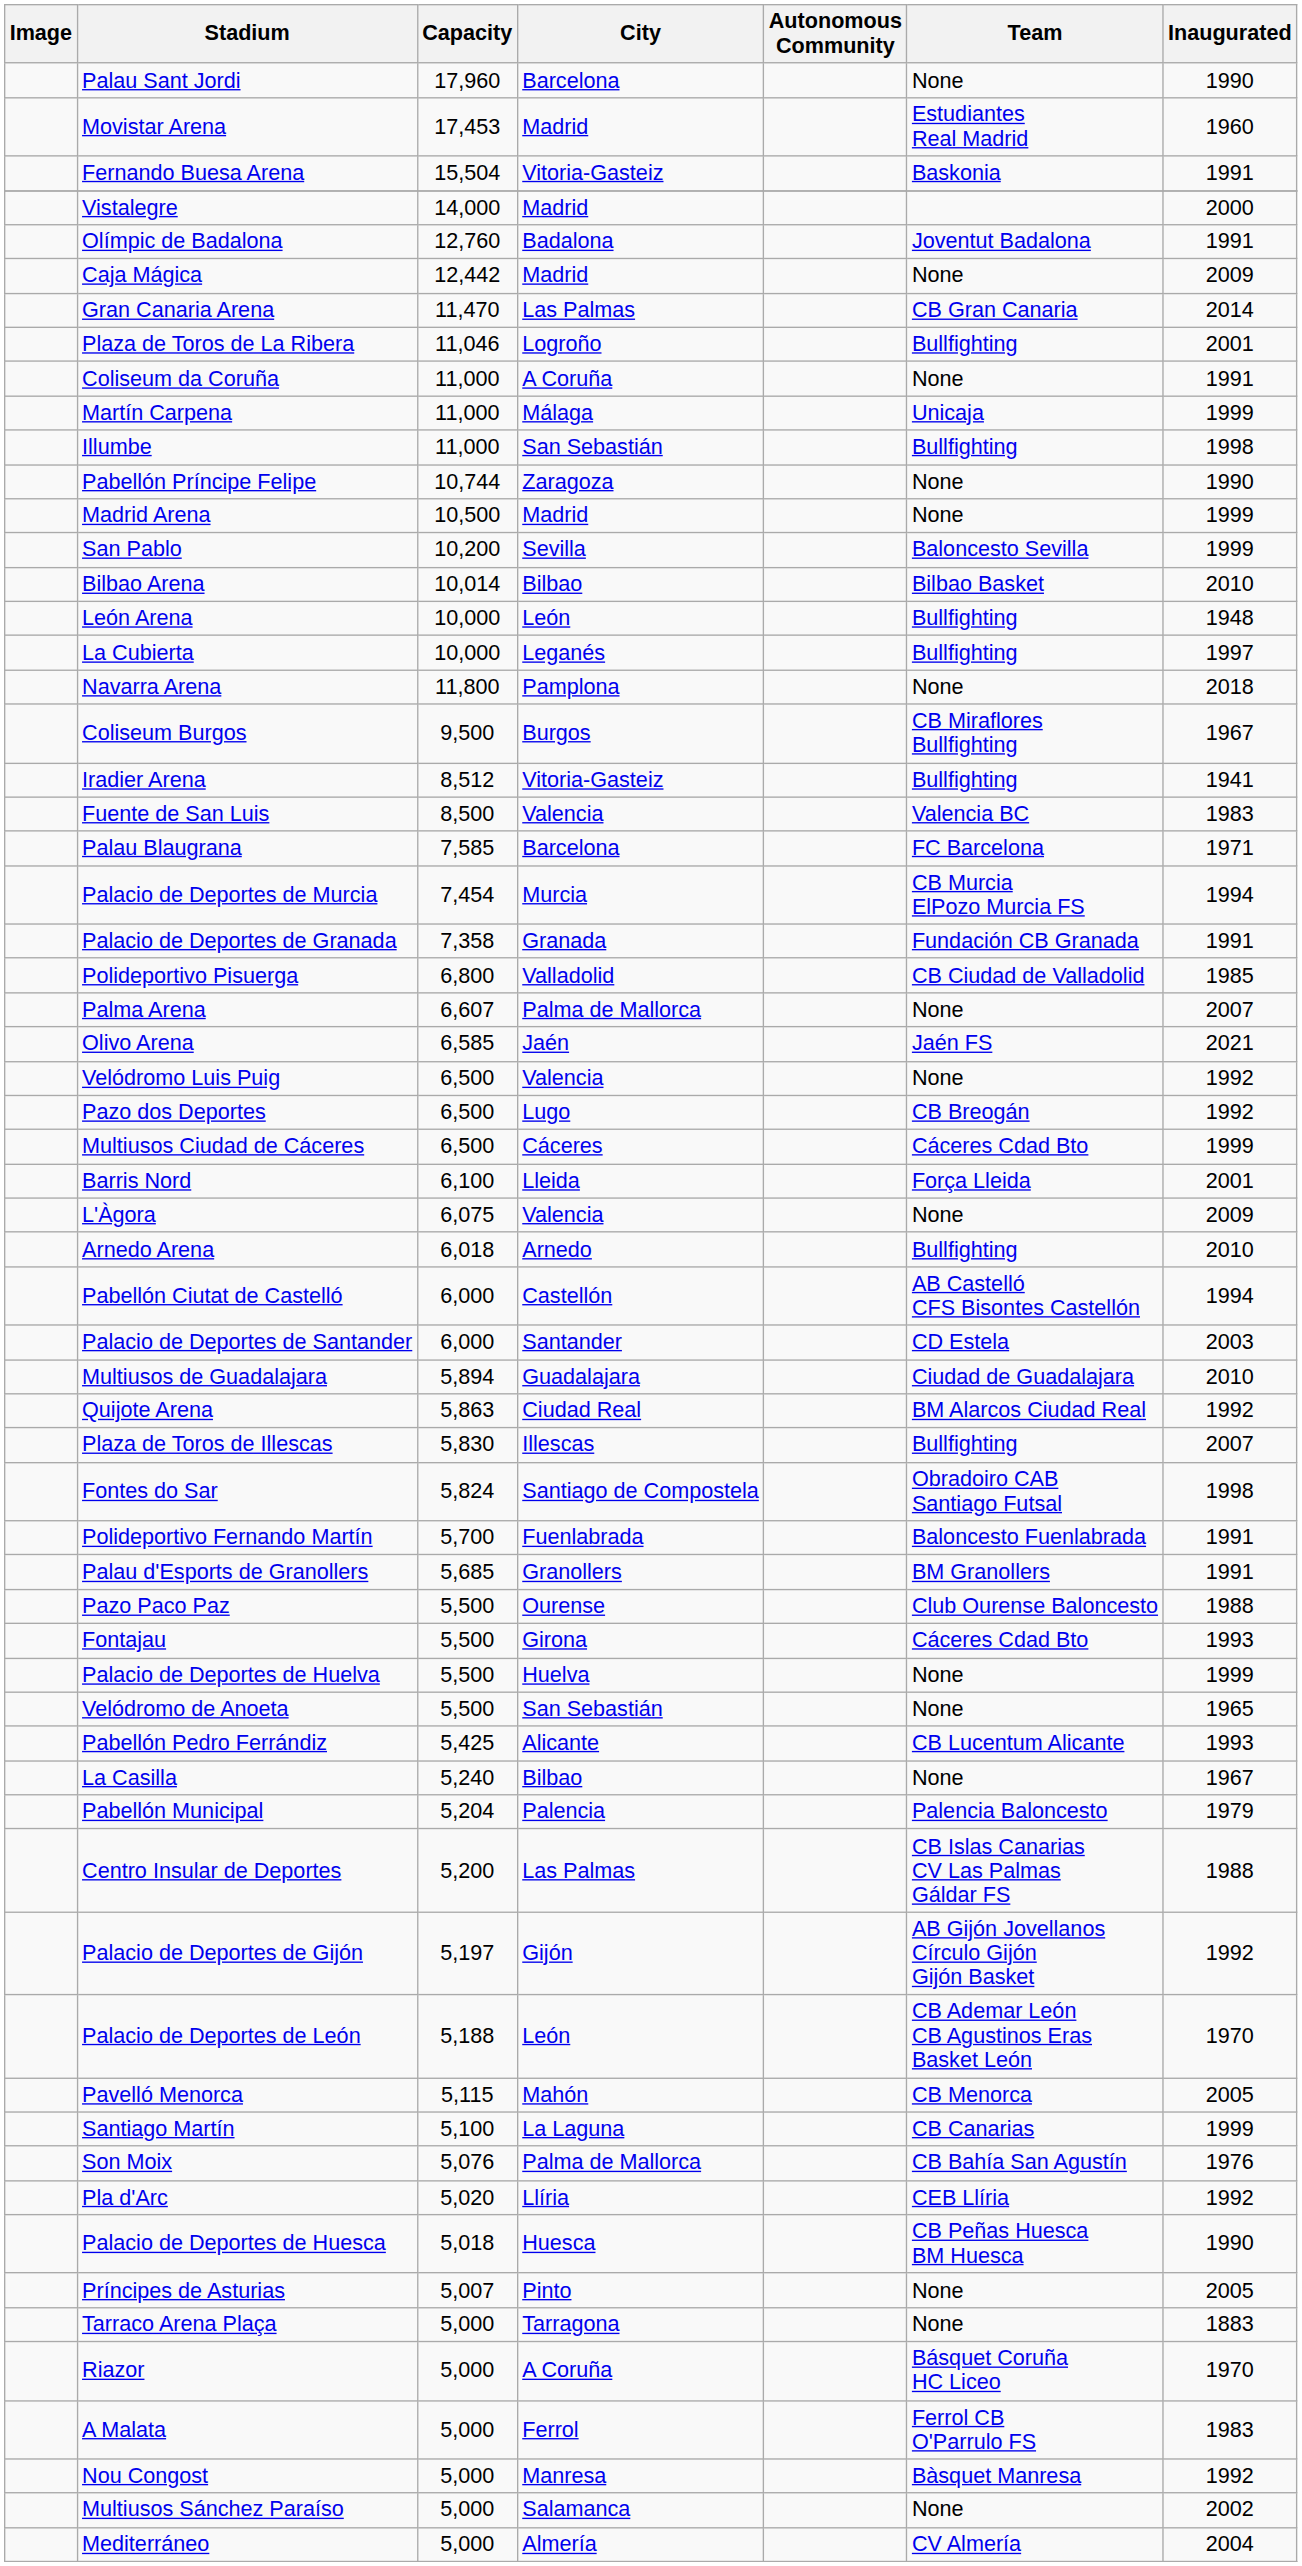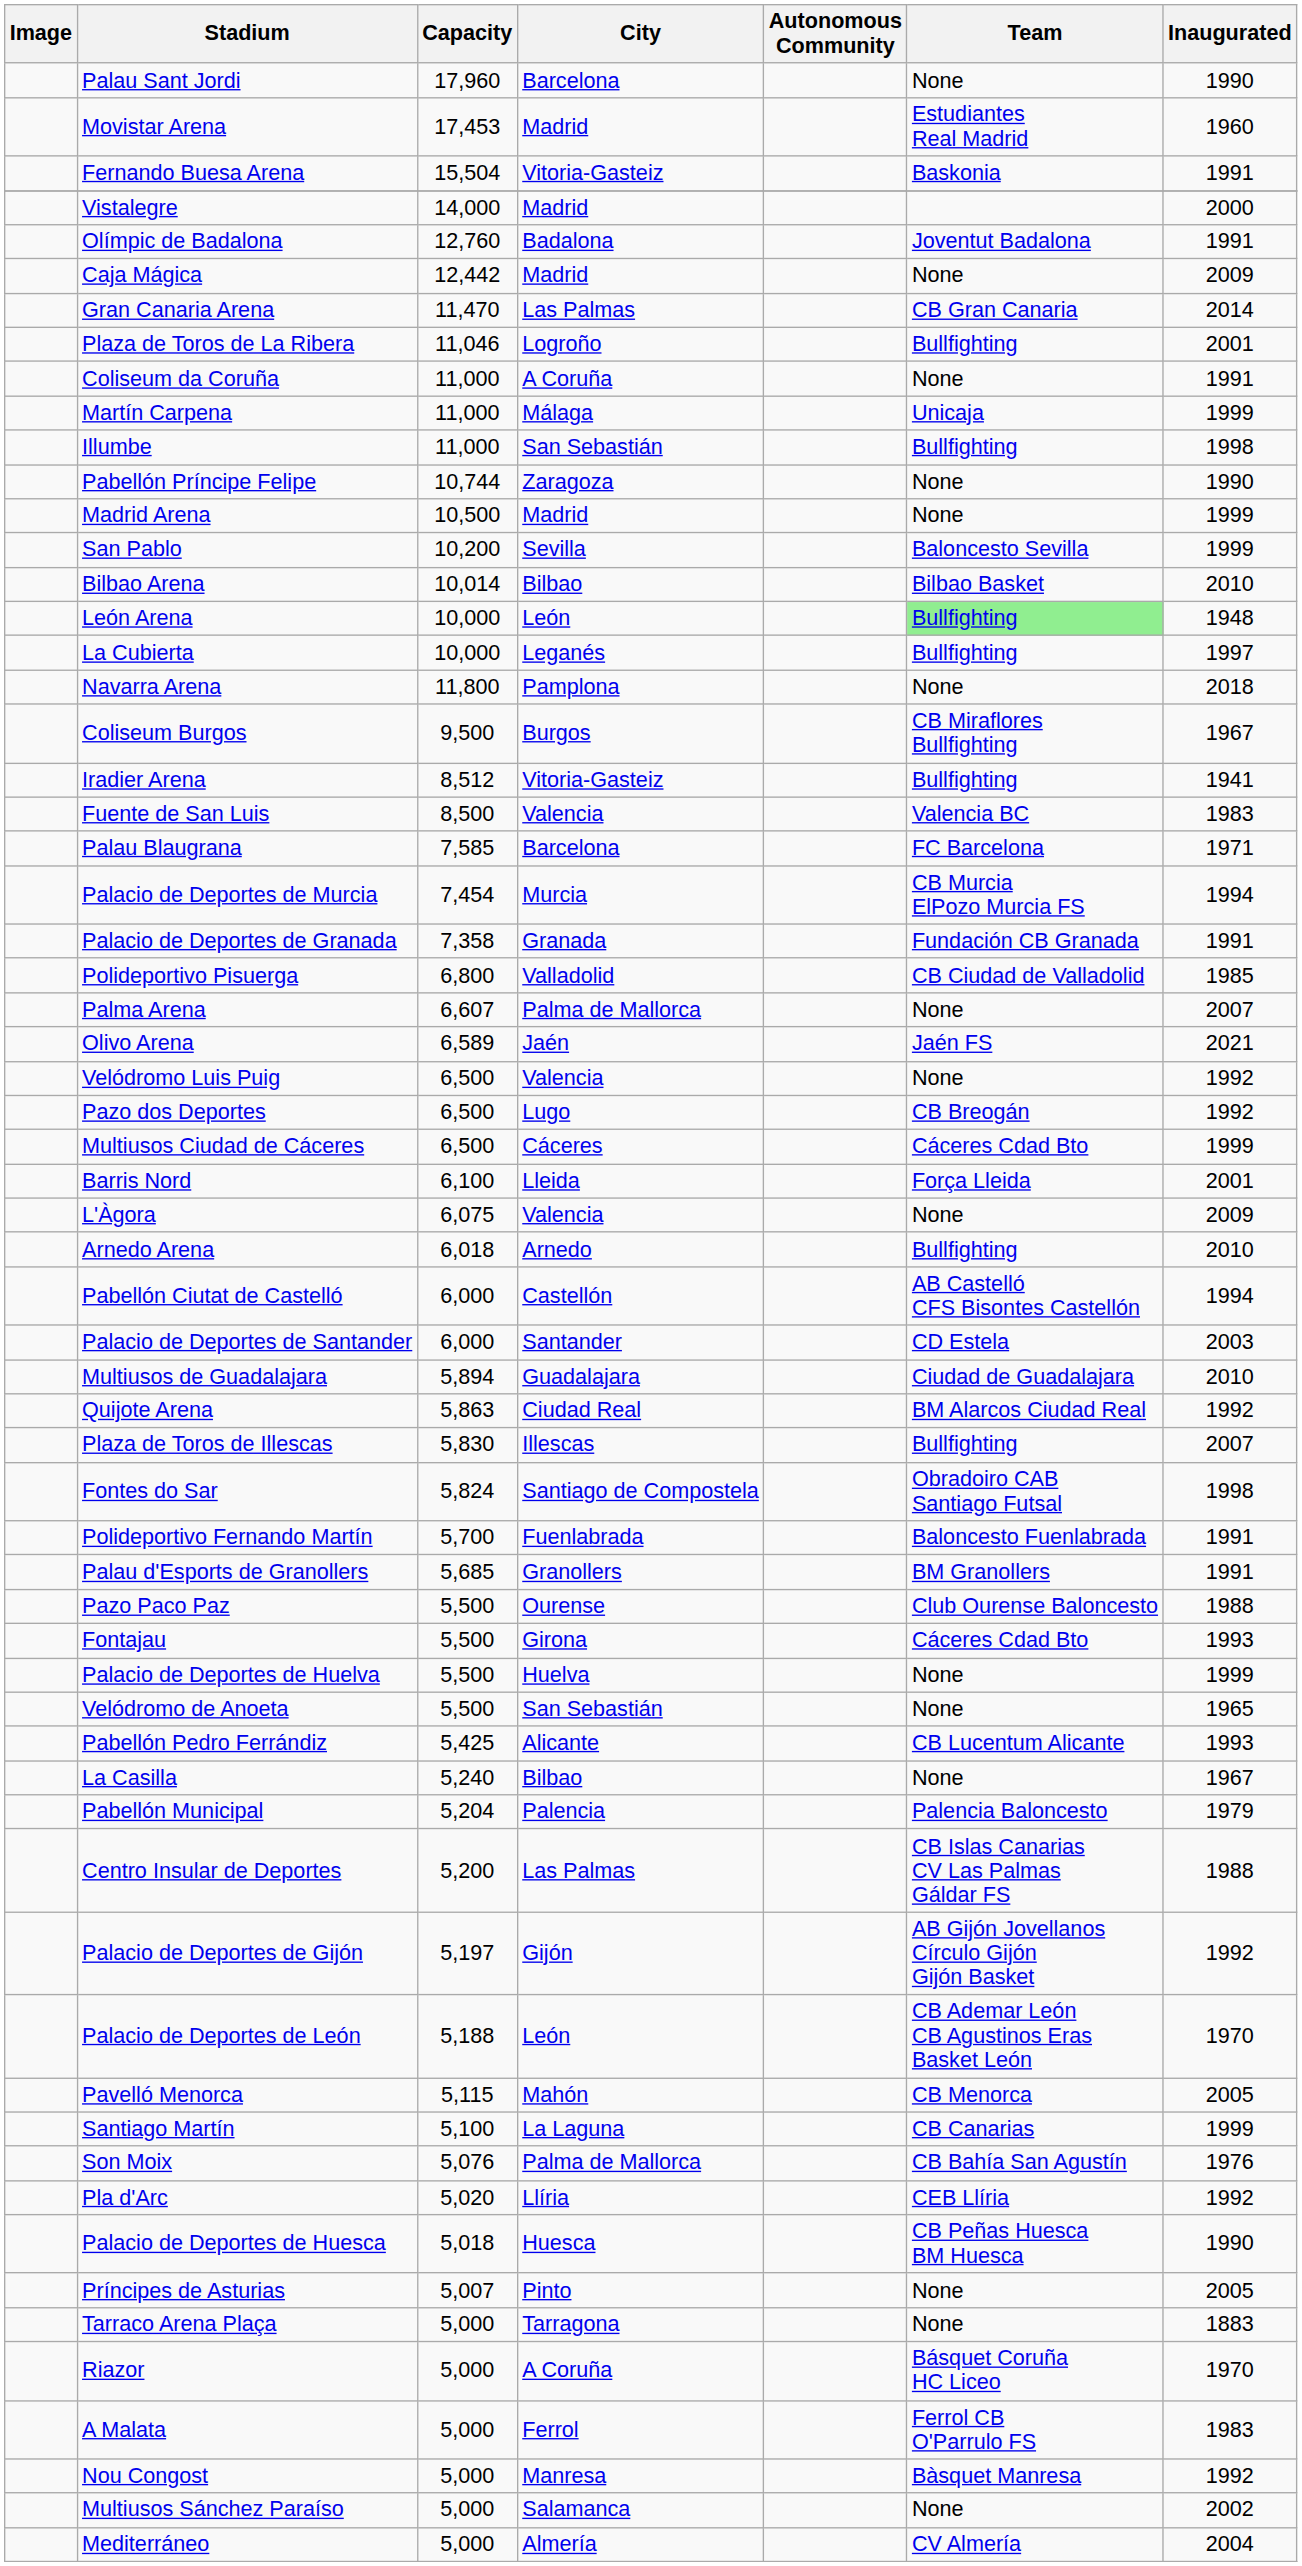León Arena | Team: no background -> lightgreen background
Olivo Arena | Capacity: 6,585 -> 6,589
